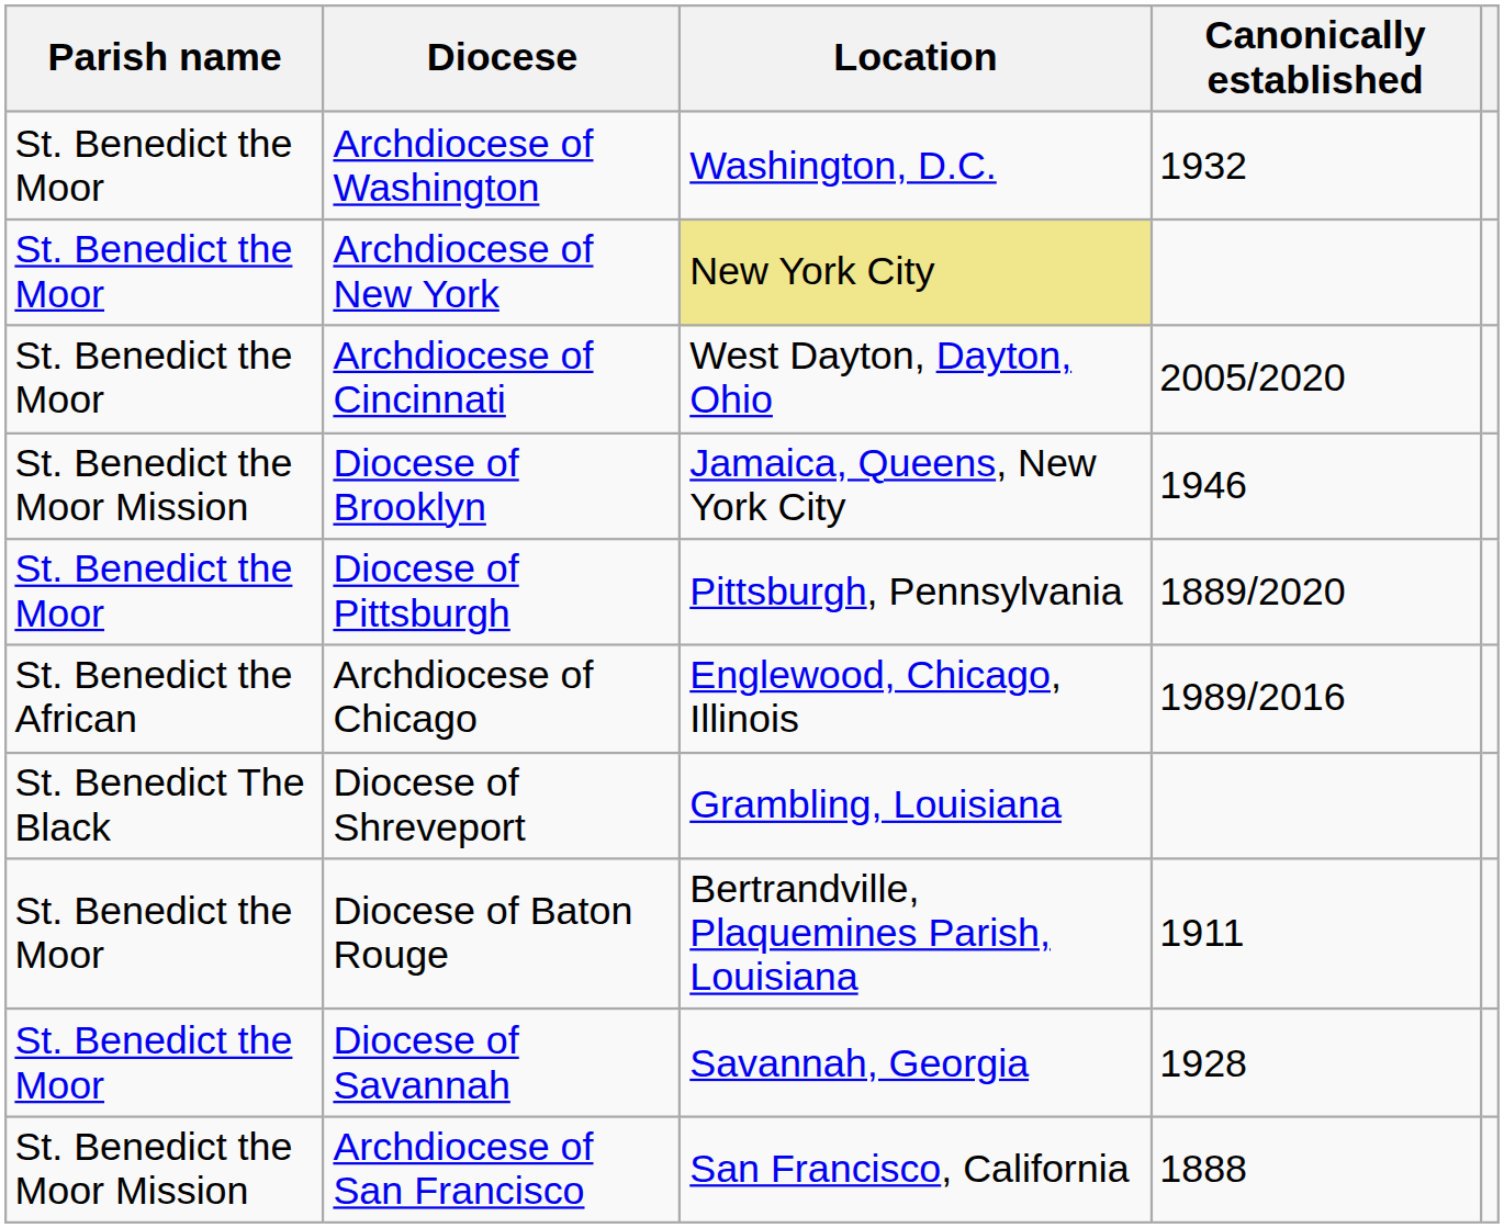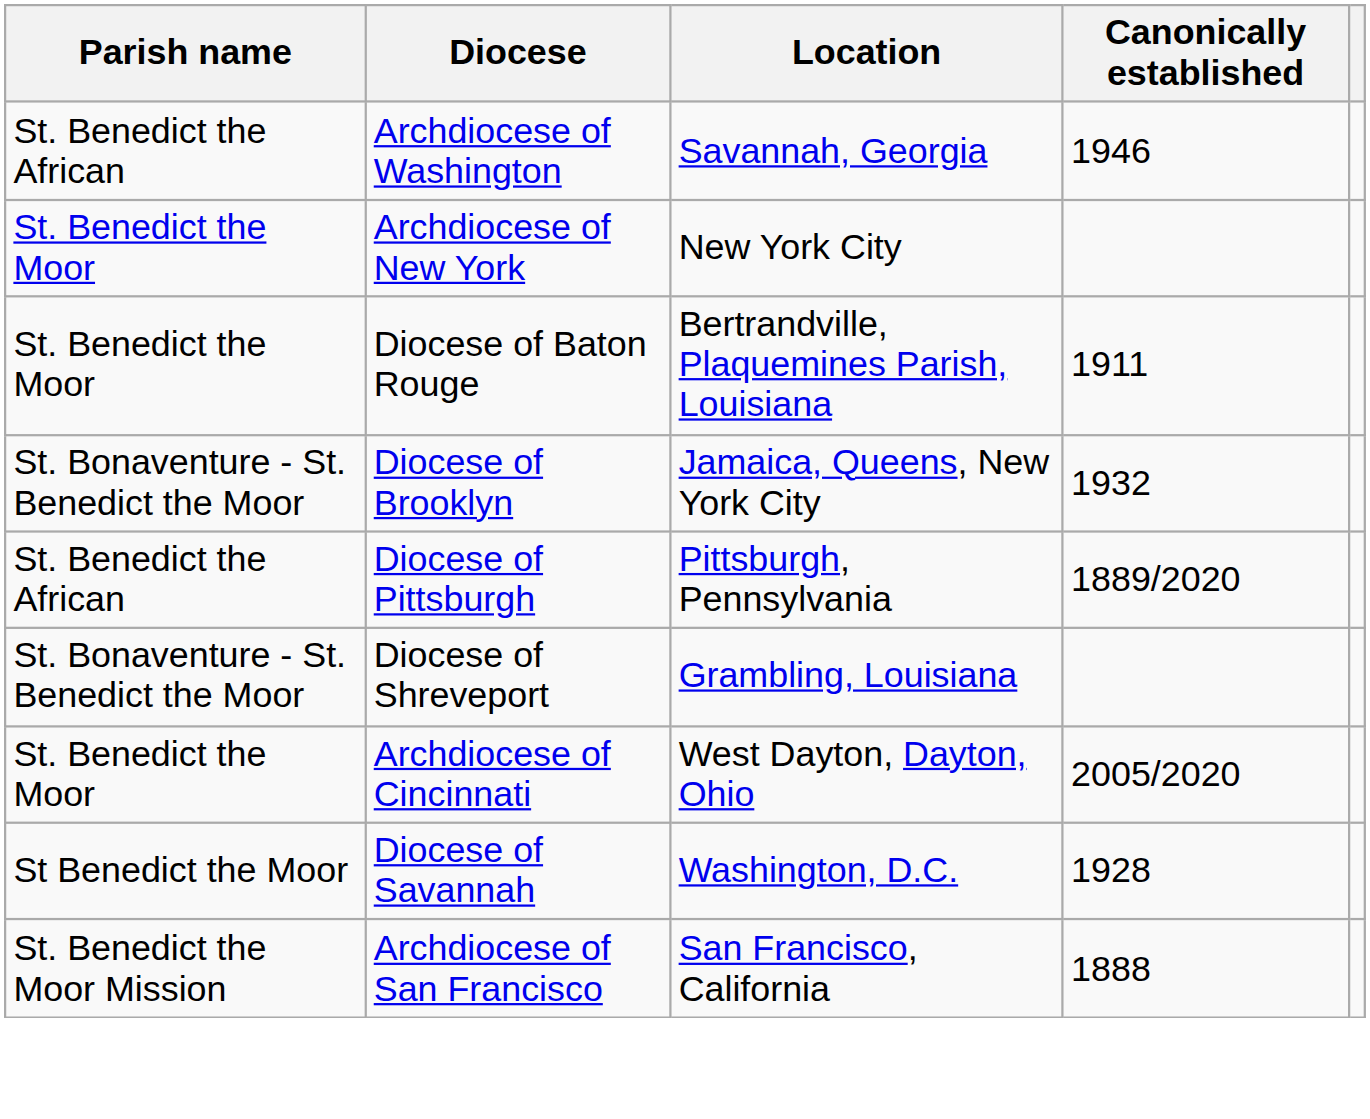Archdiocese of Washington | Parish name: St. Benedict the Moor -> St. Benedict the African
Archdiocese of Washington | Location: Washington, D.C. -> Savannah, Georgia
Archdiocese of Washington | Canonically established: 1932 -> 1946
Archdiocese of New York | Location: khaki background -> no background
rows swapped: Archdiocese of Cincinnati <-> Diocese of Baton Rouge
Diocese of Brooklyn | Parish name: St. Benedict the Moor Mission -> St. Bonaventure - St. Benedict the Moor
Diocese of Brooklyn | Canonically established: 1946 -> 1932
Diocese of Pittsburgh | Parish name: St. Benedict the Moor -> St. Benedict the African
- row: St. Benedict the African | Archdiocese of Chicago | Englewood, Chicago, Illinois | 1989/2016
Diocese of Shreveport | Parish name: St. Benedict The Black -> St. Bonaventure - St. Benedict the Moor
Diocese of Savannah | Parish name: St. Benedict the Moor -> St Benedict the Moor
Diocese of Savannah | Location: Savannah, Georgia -> Washington, D.C.
